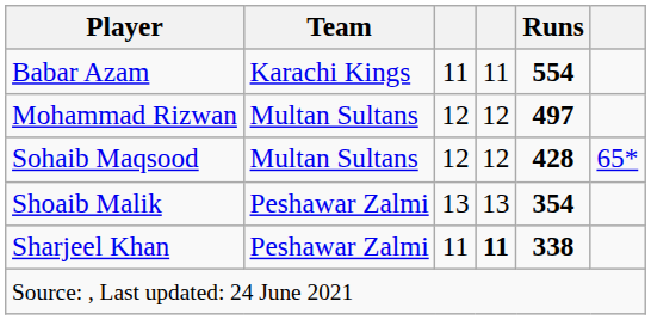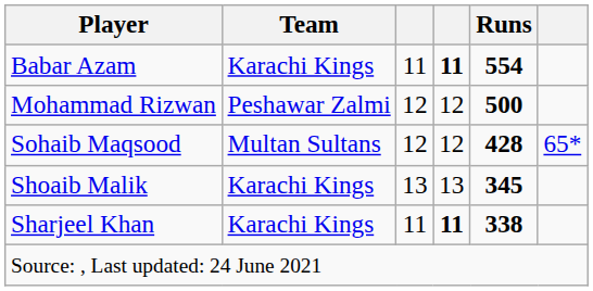Babar Azam | column 4: normal -> bold
Mohammad Rizwan | Team: Multan Sultans -> Peshawar Zalmi
Mohammad Rizwan | Runs: 497 -> 500
Shoaib Malik | Team: Peshawar Zalmi -> Karachi Kings
Shoaib Malik | Runs: 354 -> 345
Sharjeel Khan | Team: Peshawar Zalmi -> Karachi Kings
